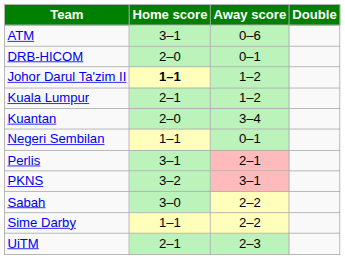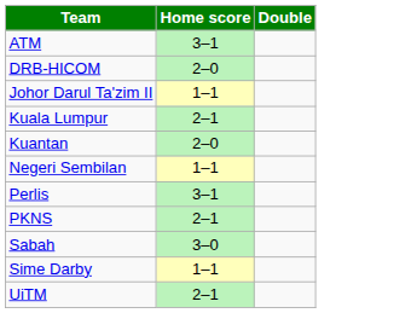- column: Away score | 0–6 | 0–1 | 1–2 | 1–2 | 3–4 | 0–1 | 2–1 | 3–1 | 2–2 | 2–2 | 2–3
Johor Darul Ta'zim II | Home score: bold -> normal
PKNS | Home score: 3–2 -> 2–1
